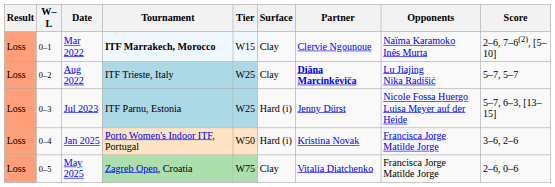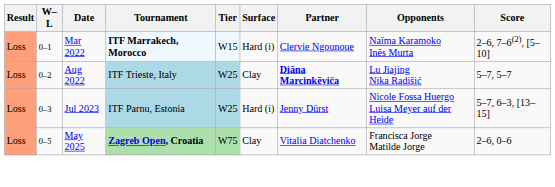Mar 2022 | Surface: Clay -> Hard (i)
- row: Loss | 0–4 | Jan 2025 | Porto Women's Indoor ITF, Portugal | W50 | Hard (i) | Kristina Novak | Francisca Jorge Matilde Jorge | 3–6, 2–6
May 2025 | Tournament: normal -> bold
